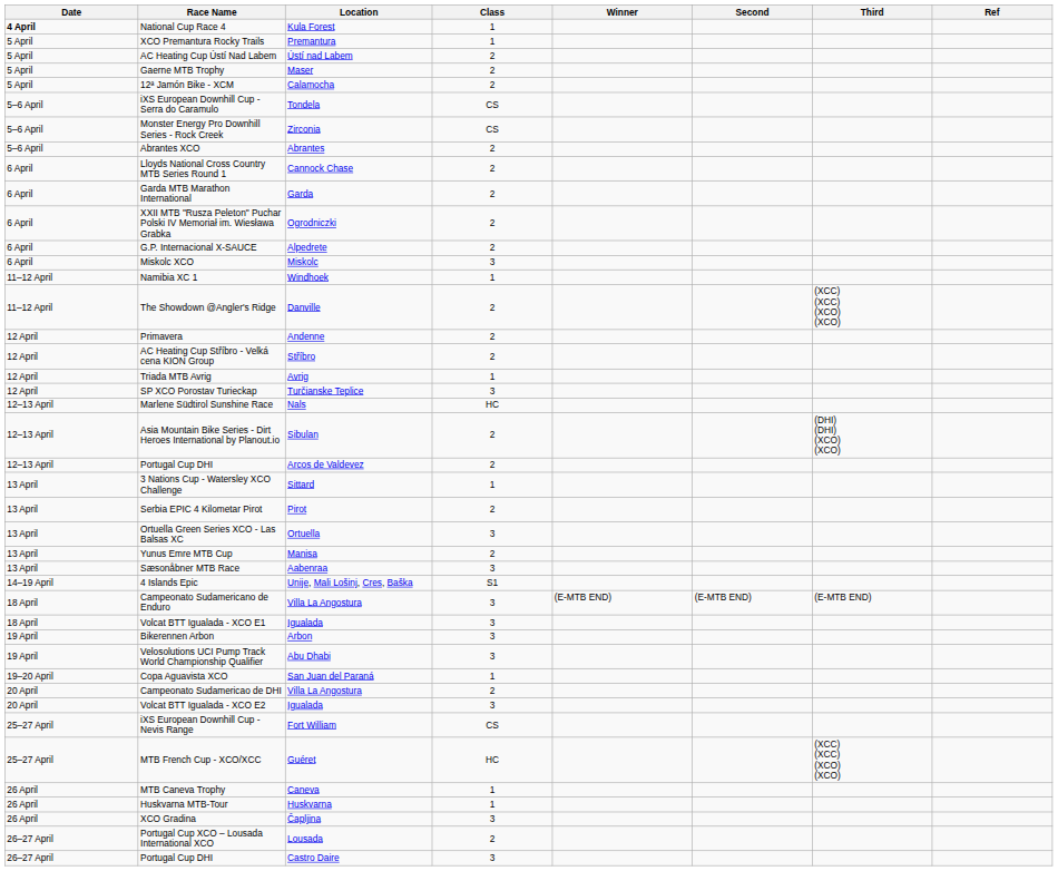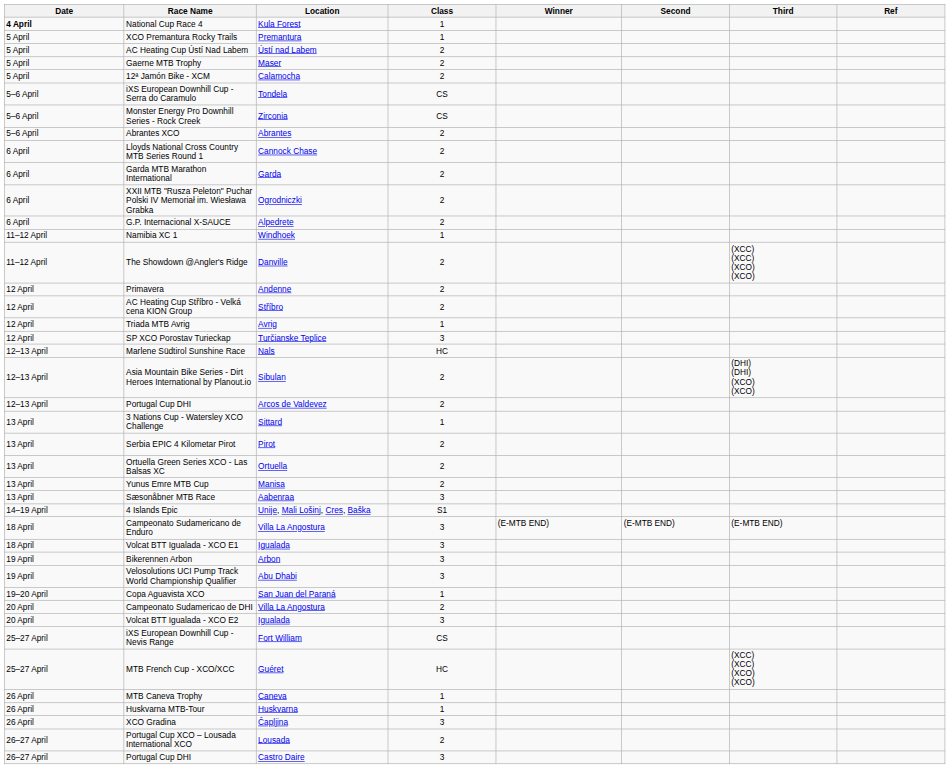- row: 6 April | Miskolc XCO | Miskolc | 3
Ortuella Green Series XCO - Las Balsas XC | Class: 3 -> 2
